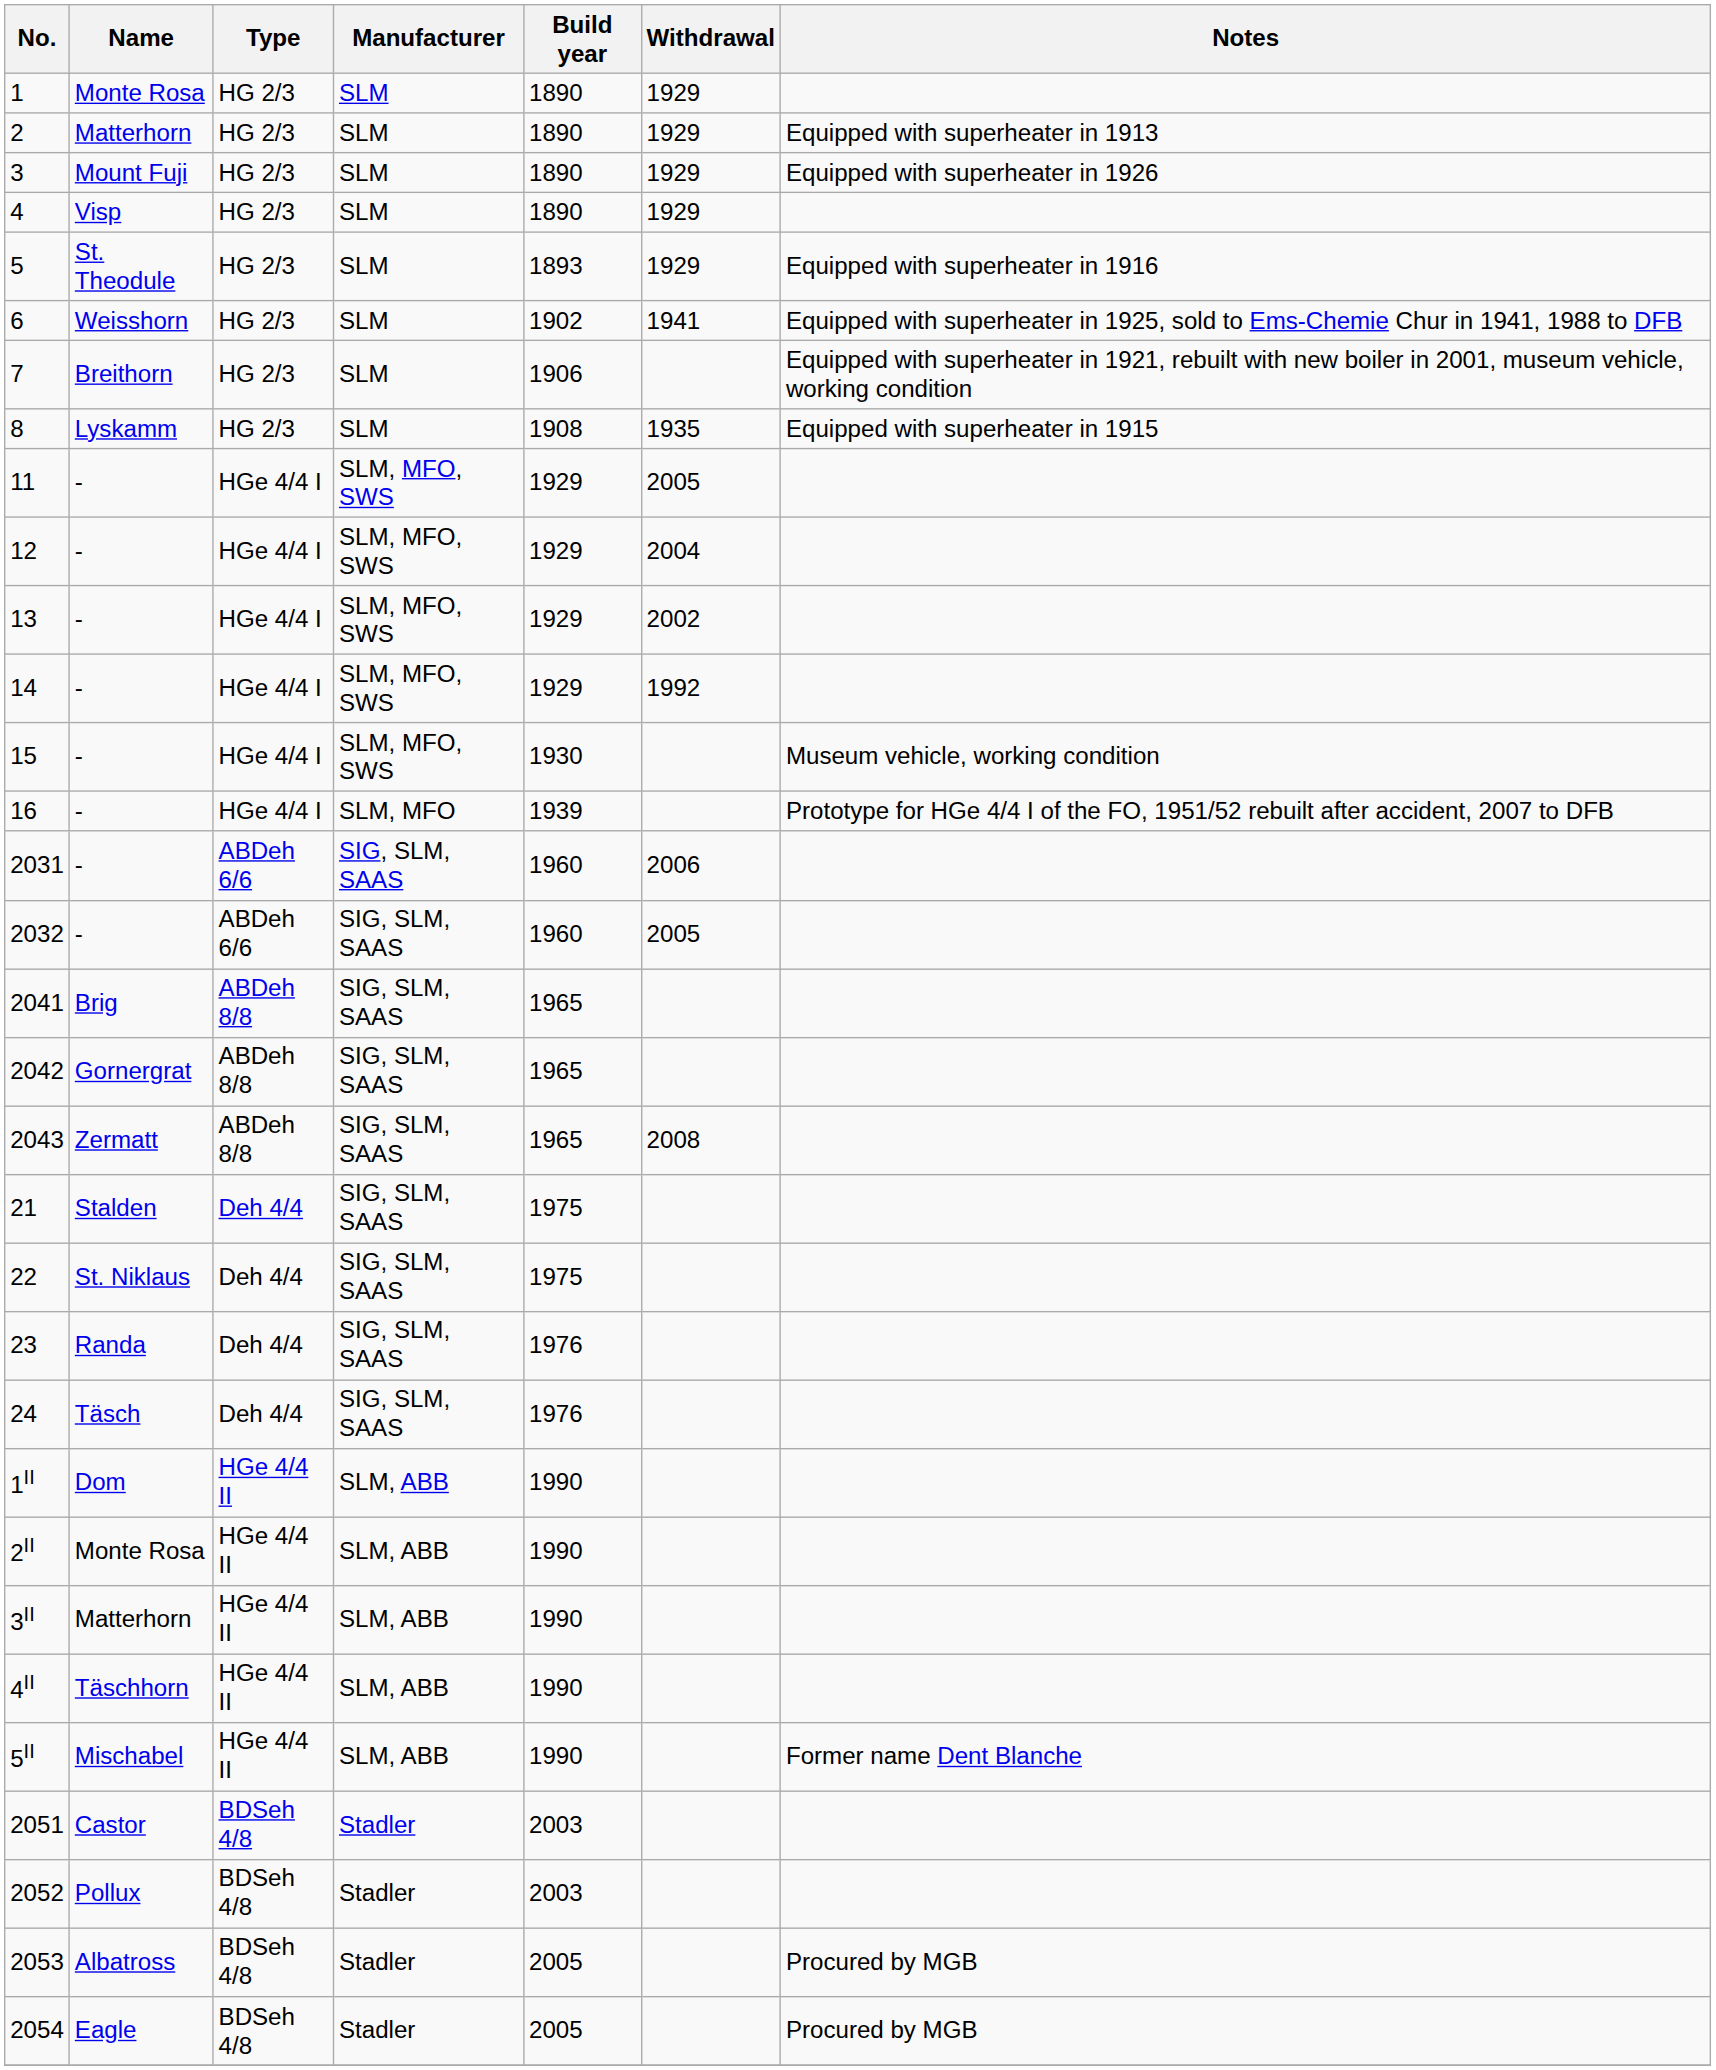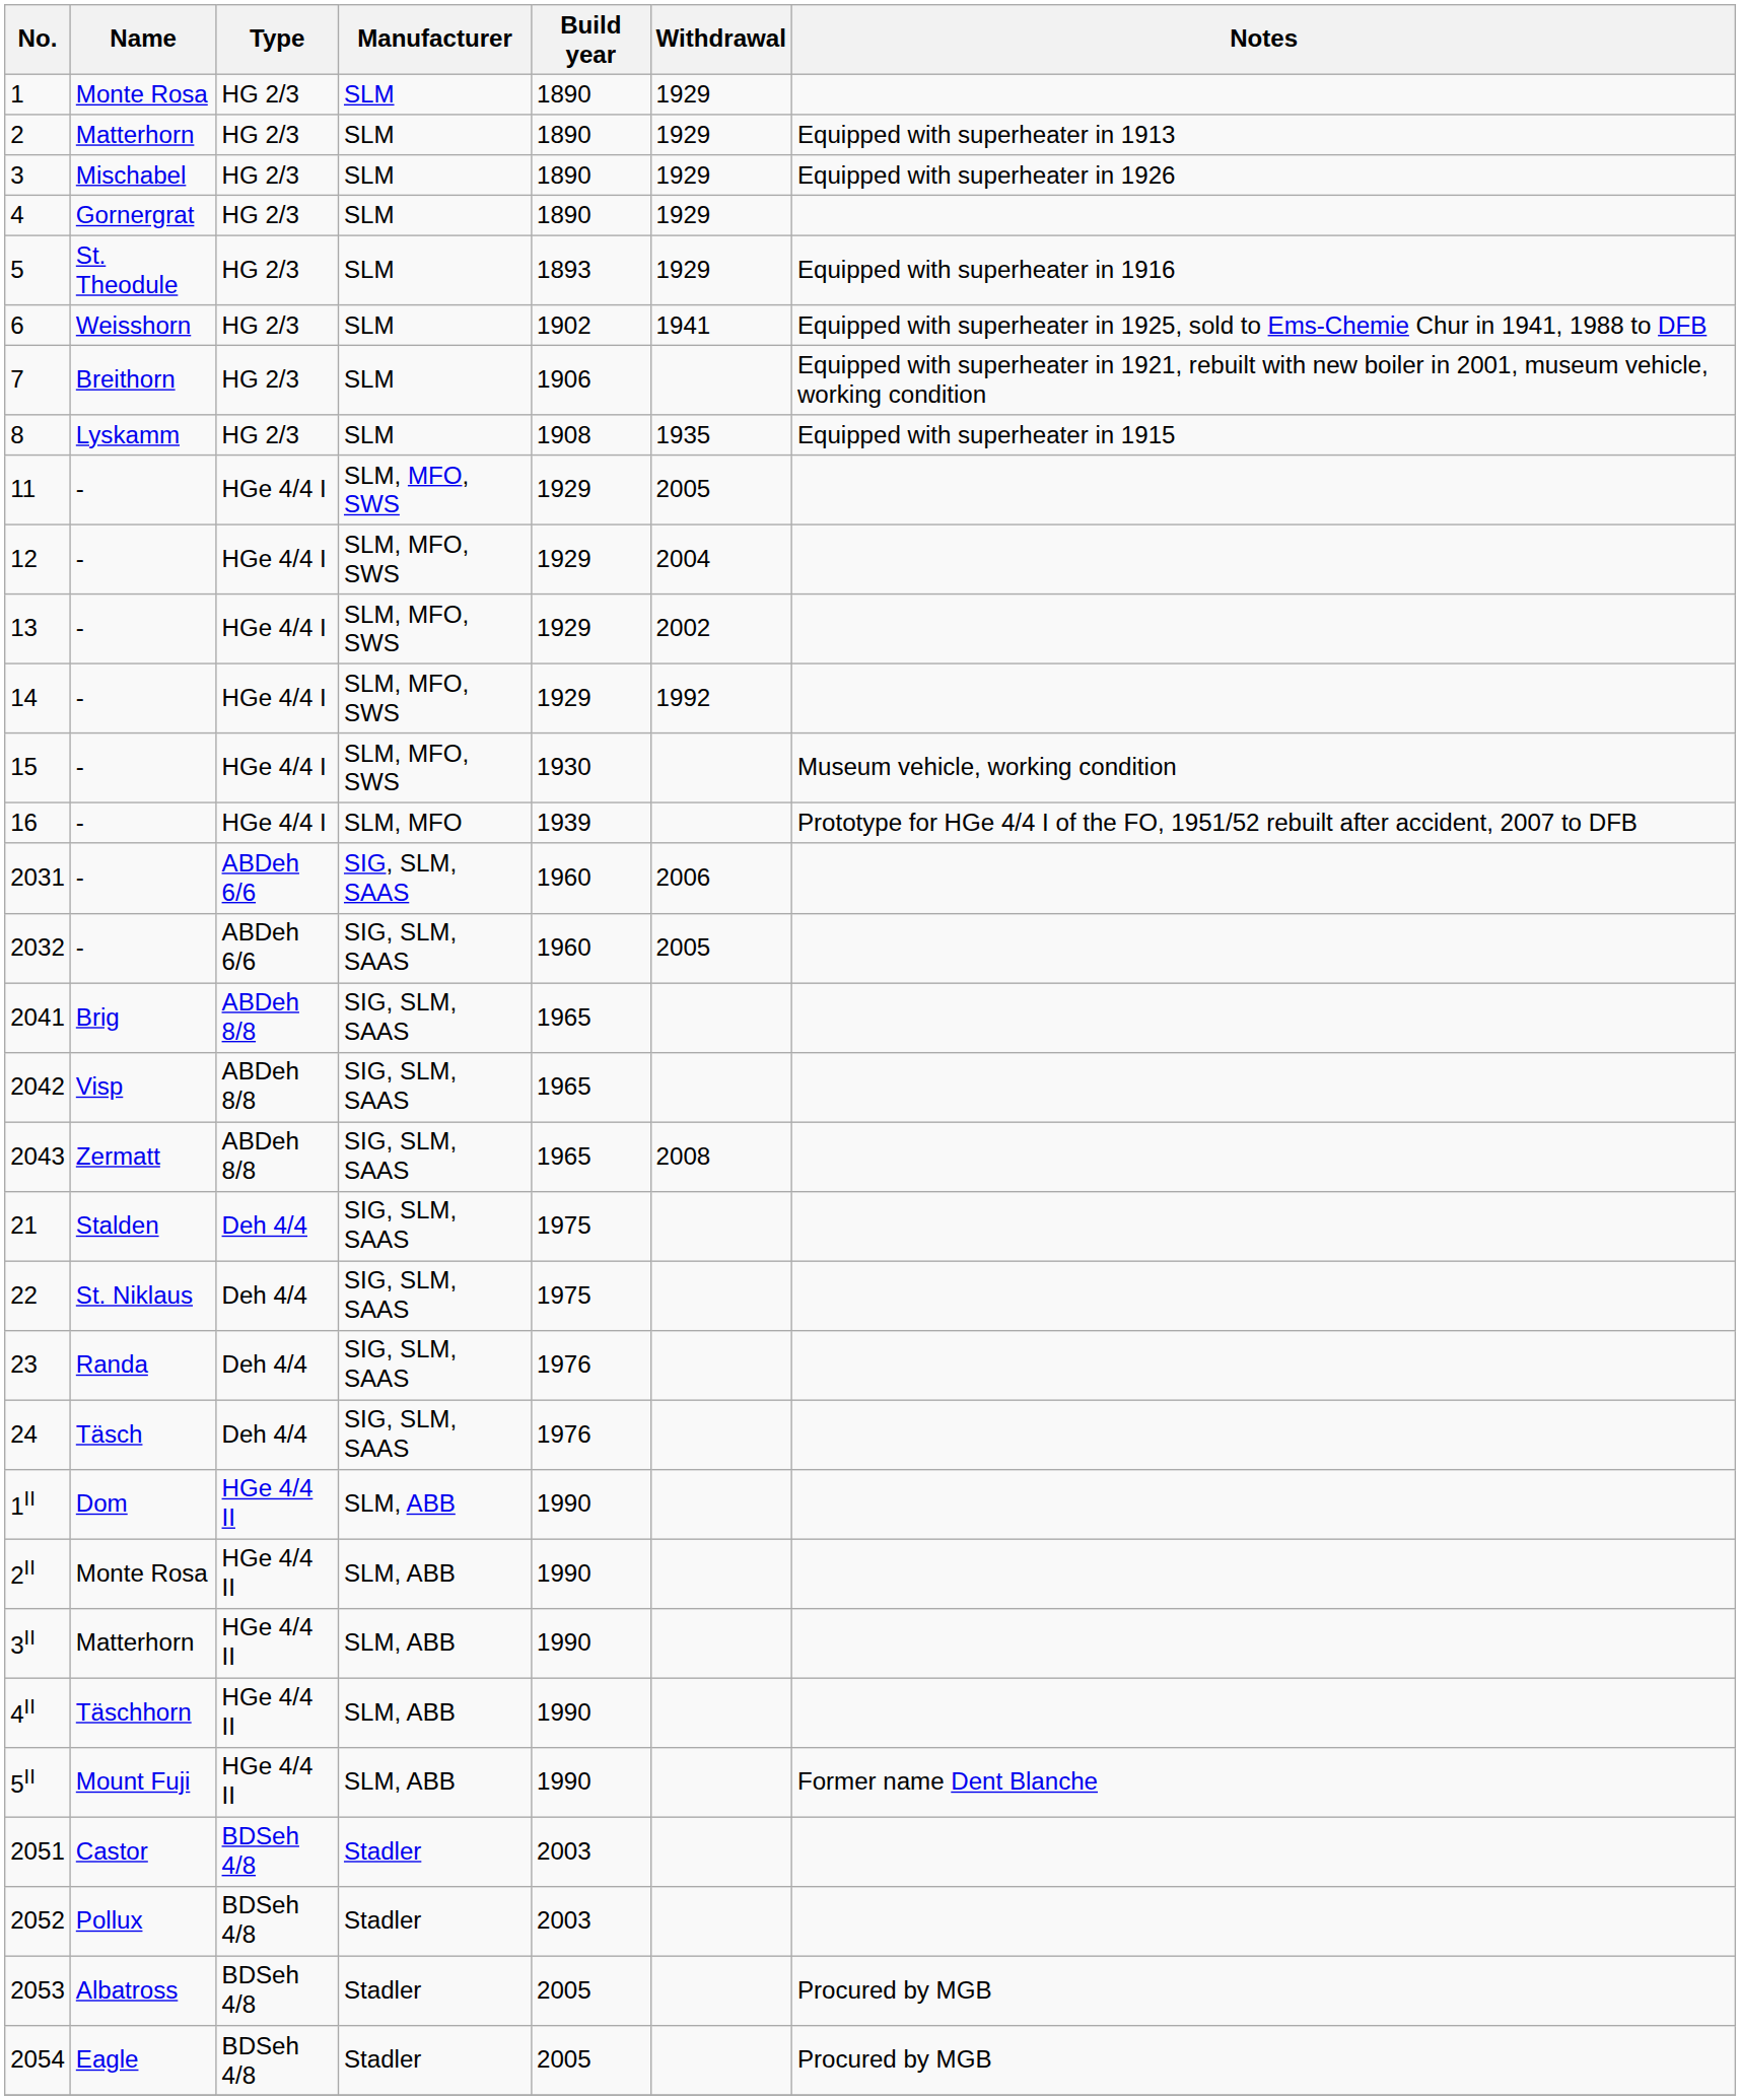3 | Name: Mount Fuji -> Mischabel
4 | Name: Visp -> Gornergrat
2042 | Name: Gornergrat -> Visp
5II | Name: Mischabel -> Mount Fuji
